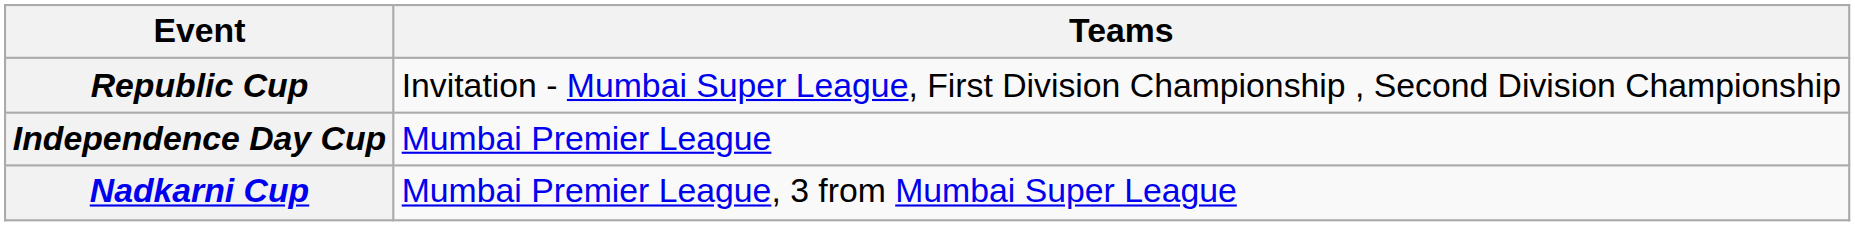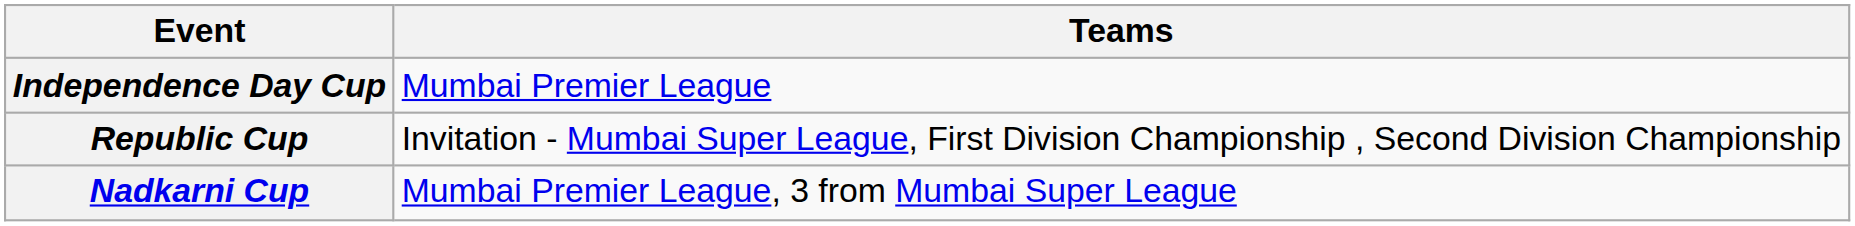rows swapped: Republic Cup <-> Independence Day Cup
